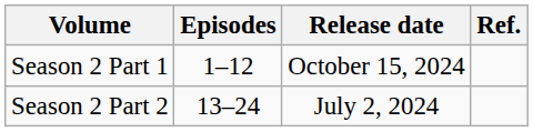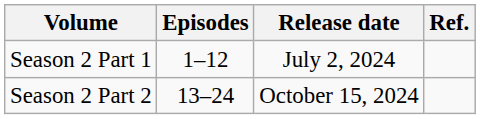Season 2 Part 1 | Release date: October 15, 2024 -> July 2, 2024
Season 2 Part 2 | Release date: July 2, 2024 -> October 15, 2024
